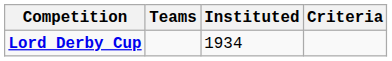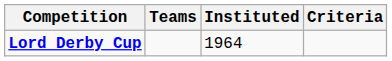Lord Derby Cup | Instituted: 1934 -> 1964
